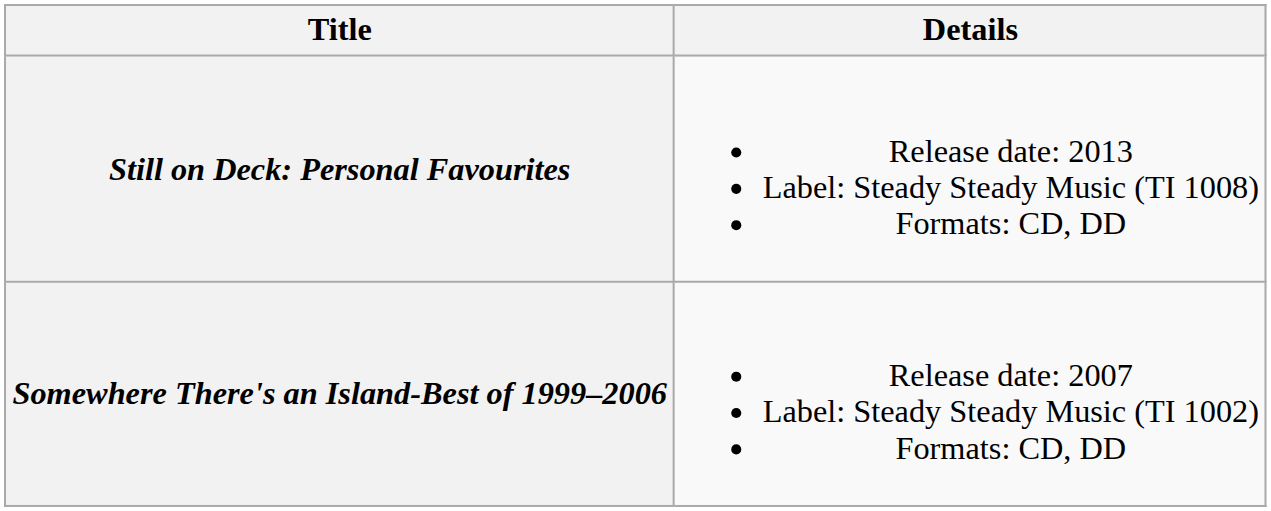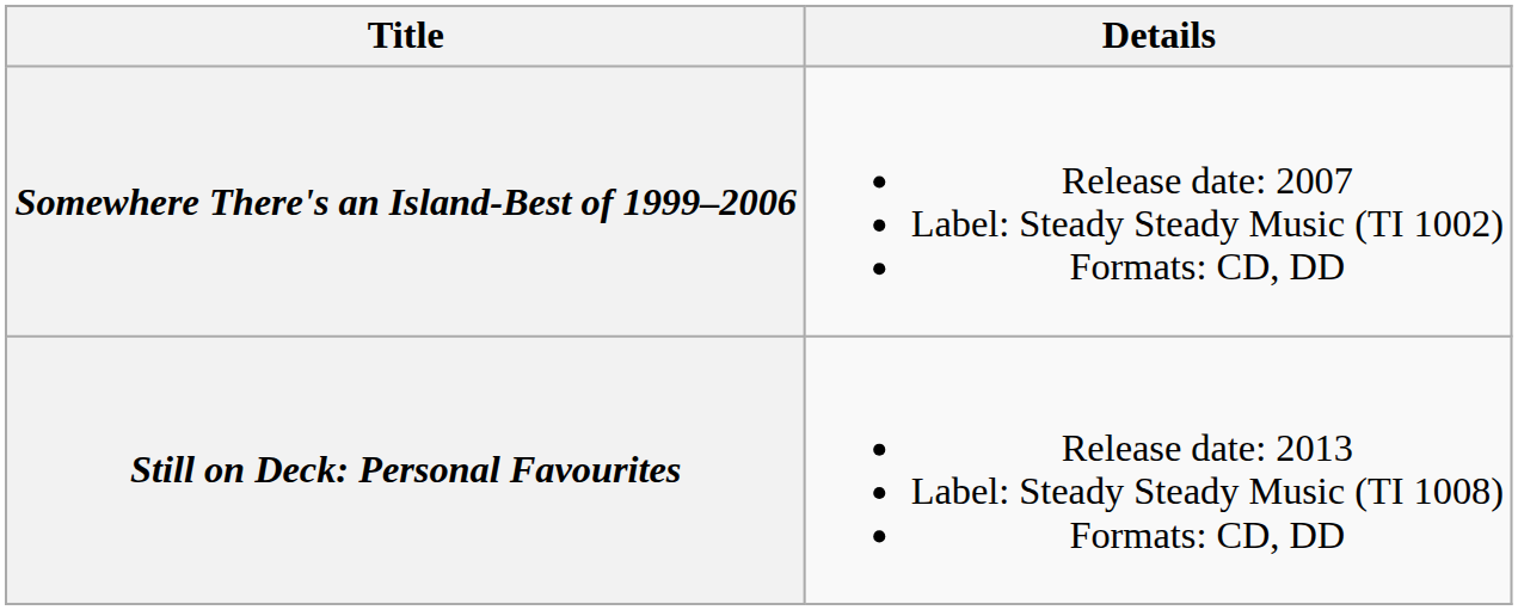rows swapped: Somewhere There's an Island-Best of 1999–2006 <-> Still on Deck: Personal Favourites
